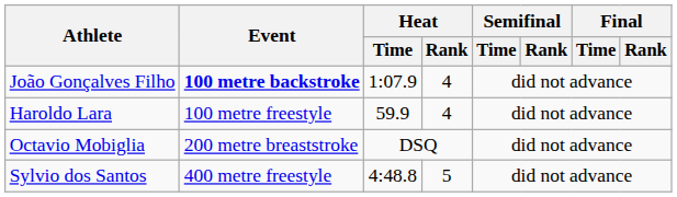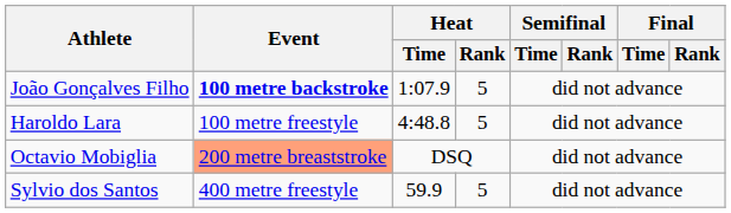João Gonçalves Filho | Heat / Rank: 4 -> 5
Haroldo Lara | Heat / Time: 59.9 -> 4:48.8
Haroldo Lara | Heat / Rank: 4 -> 5
Octavio Mobiglia | Event: no background -> lightsalmon background
Sylvio dos Santos | Heat / Time: 4:48.8 -> 59.9
